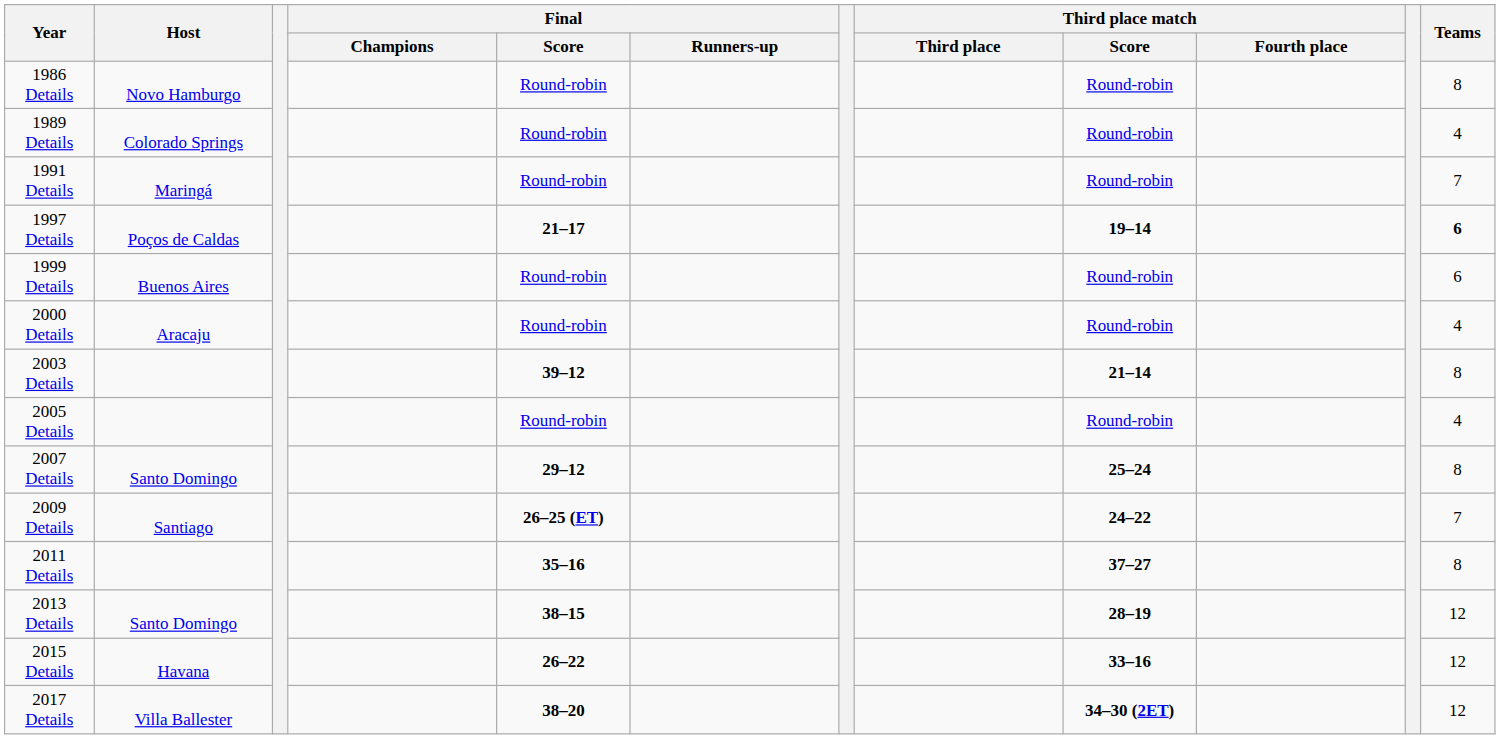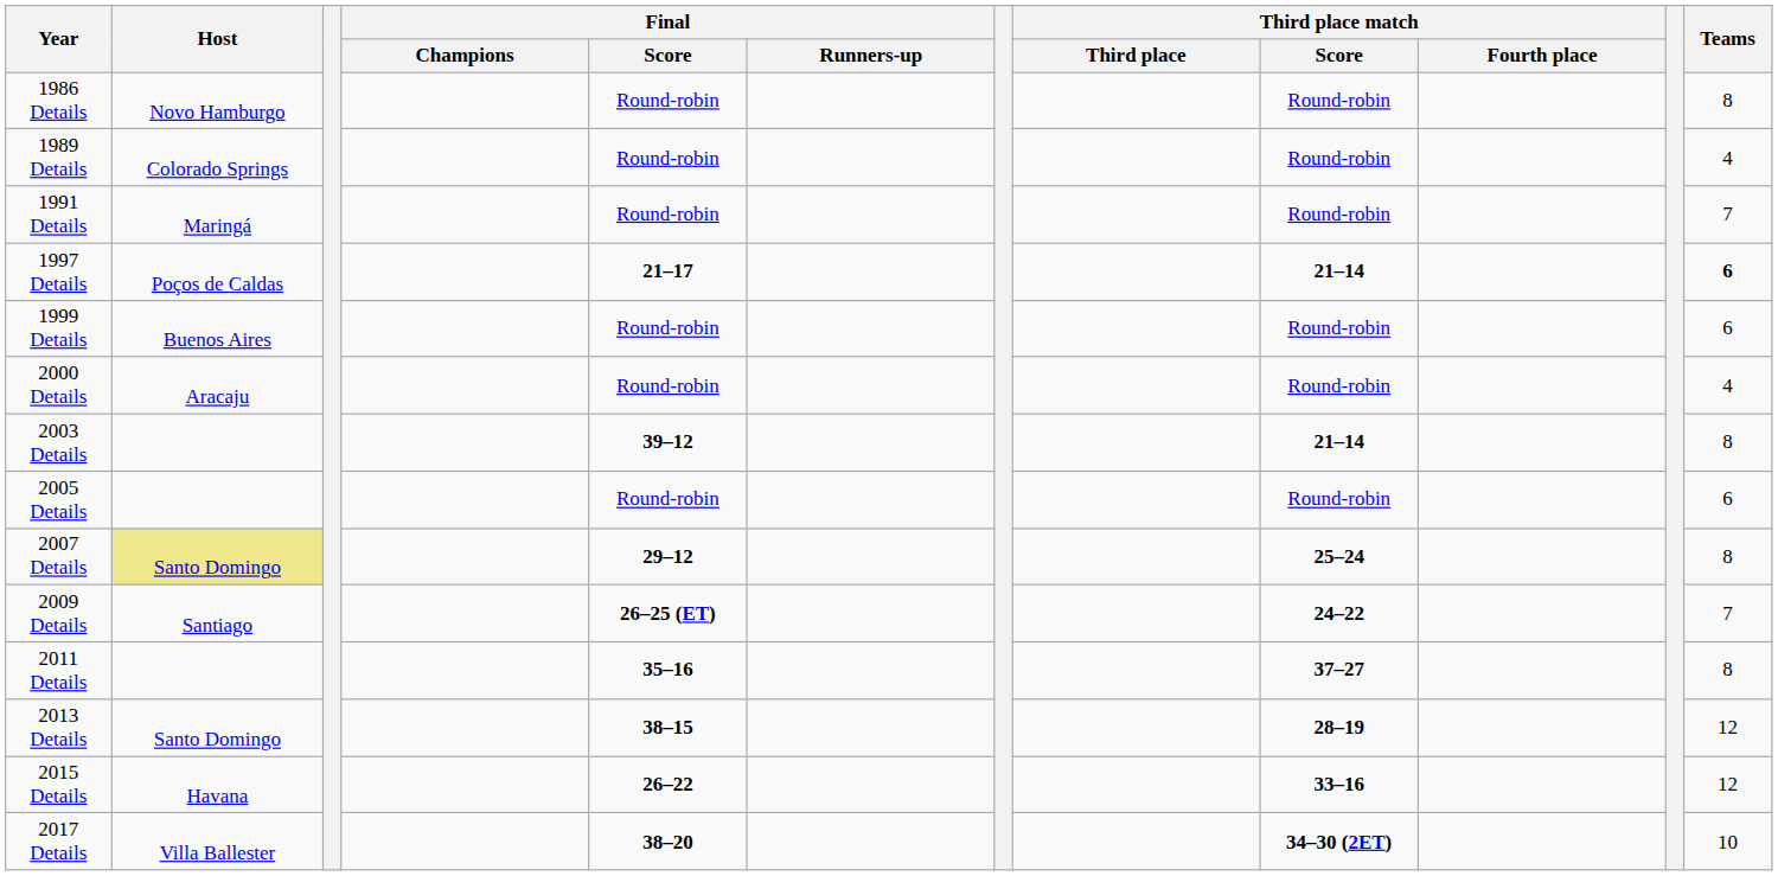1997 Details | Third place match / Score: 19–14 -> 21–14
2005 Details | Teams: 4 -> 6
2007 Details | Host: no background -> khaki background
2017 Details | Teams: 12 -> 10
